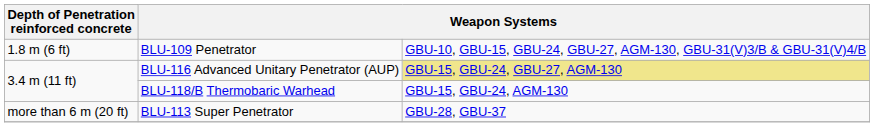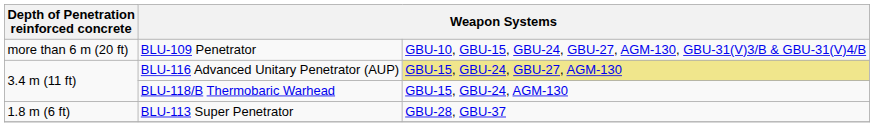BLU-109 Penetrator | Depth of Penetration reinforced concrete: 1.8 m (6 ft) -> more than 6 m (20 ft)
BLU-113 Super Penetrator | Depth of Penetration reinforced concrete: more than 6 m (20 ft) -> 1.8 m (6 ft)
